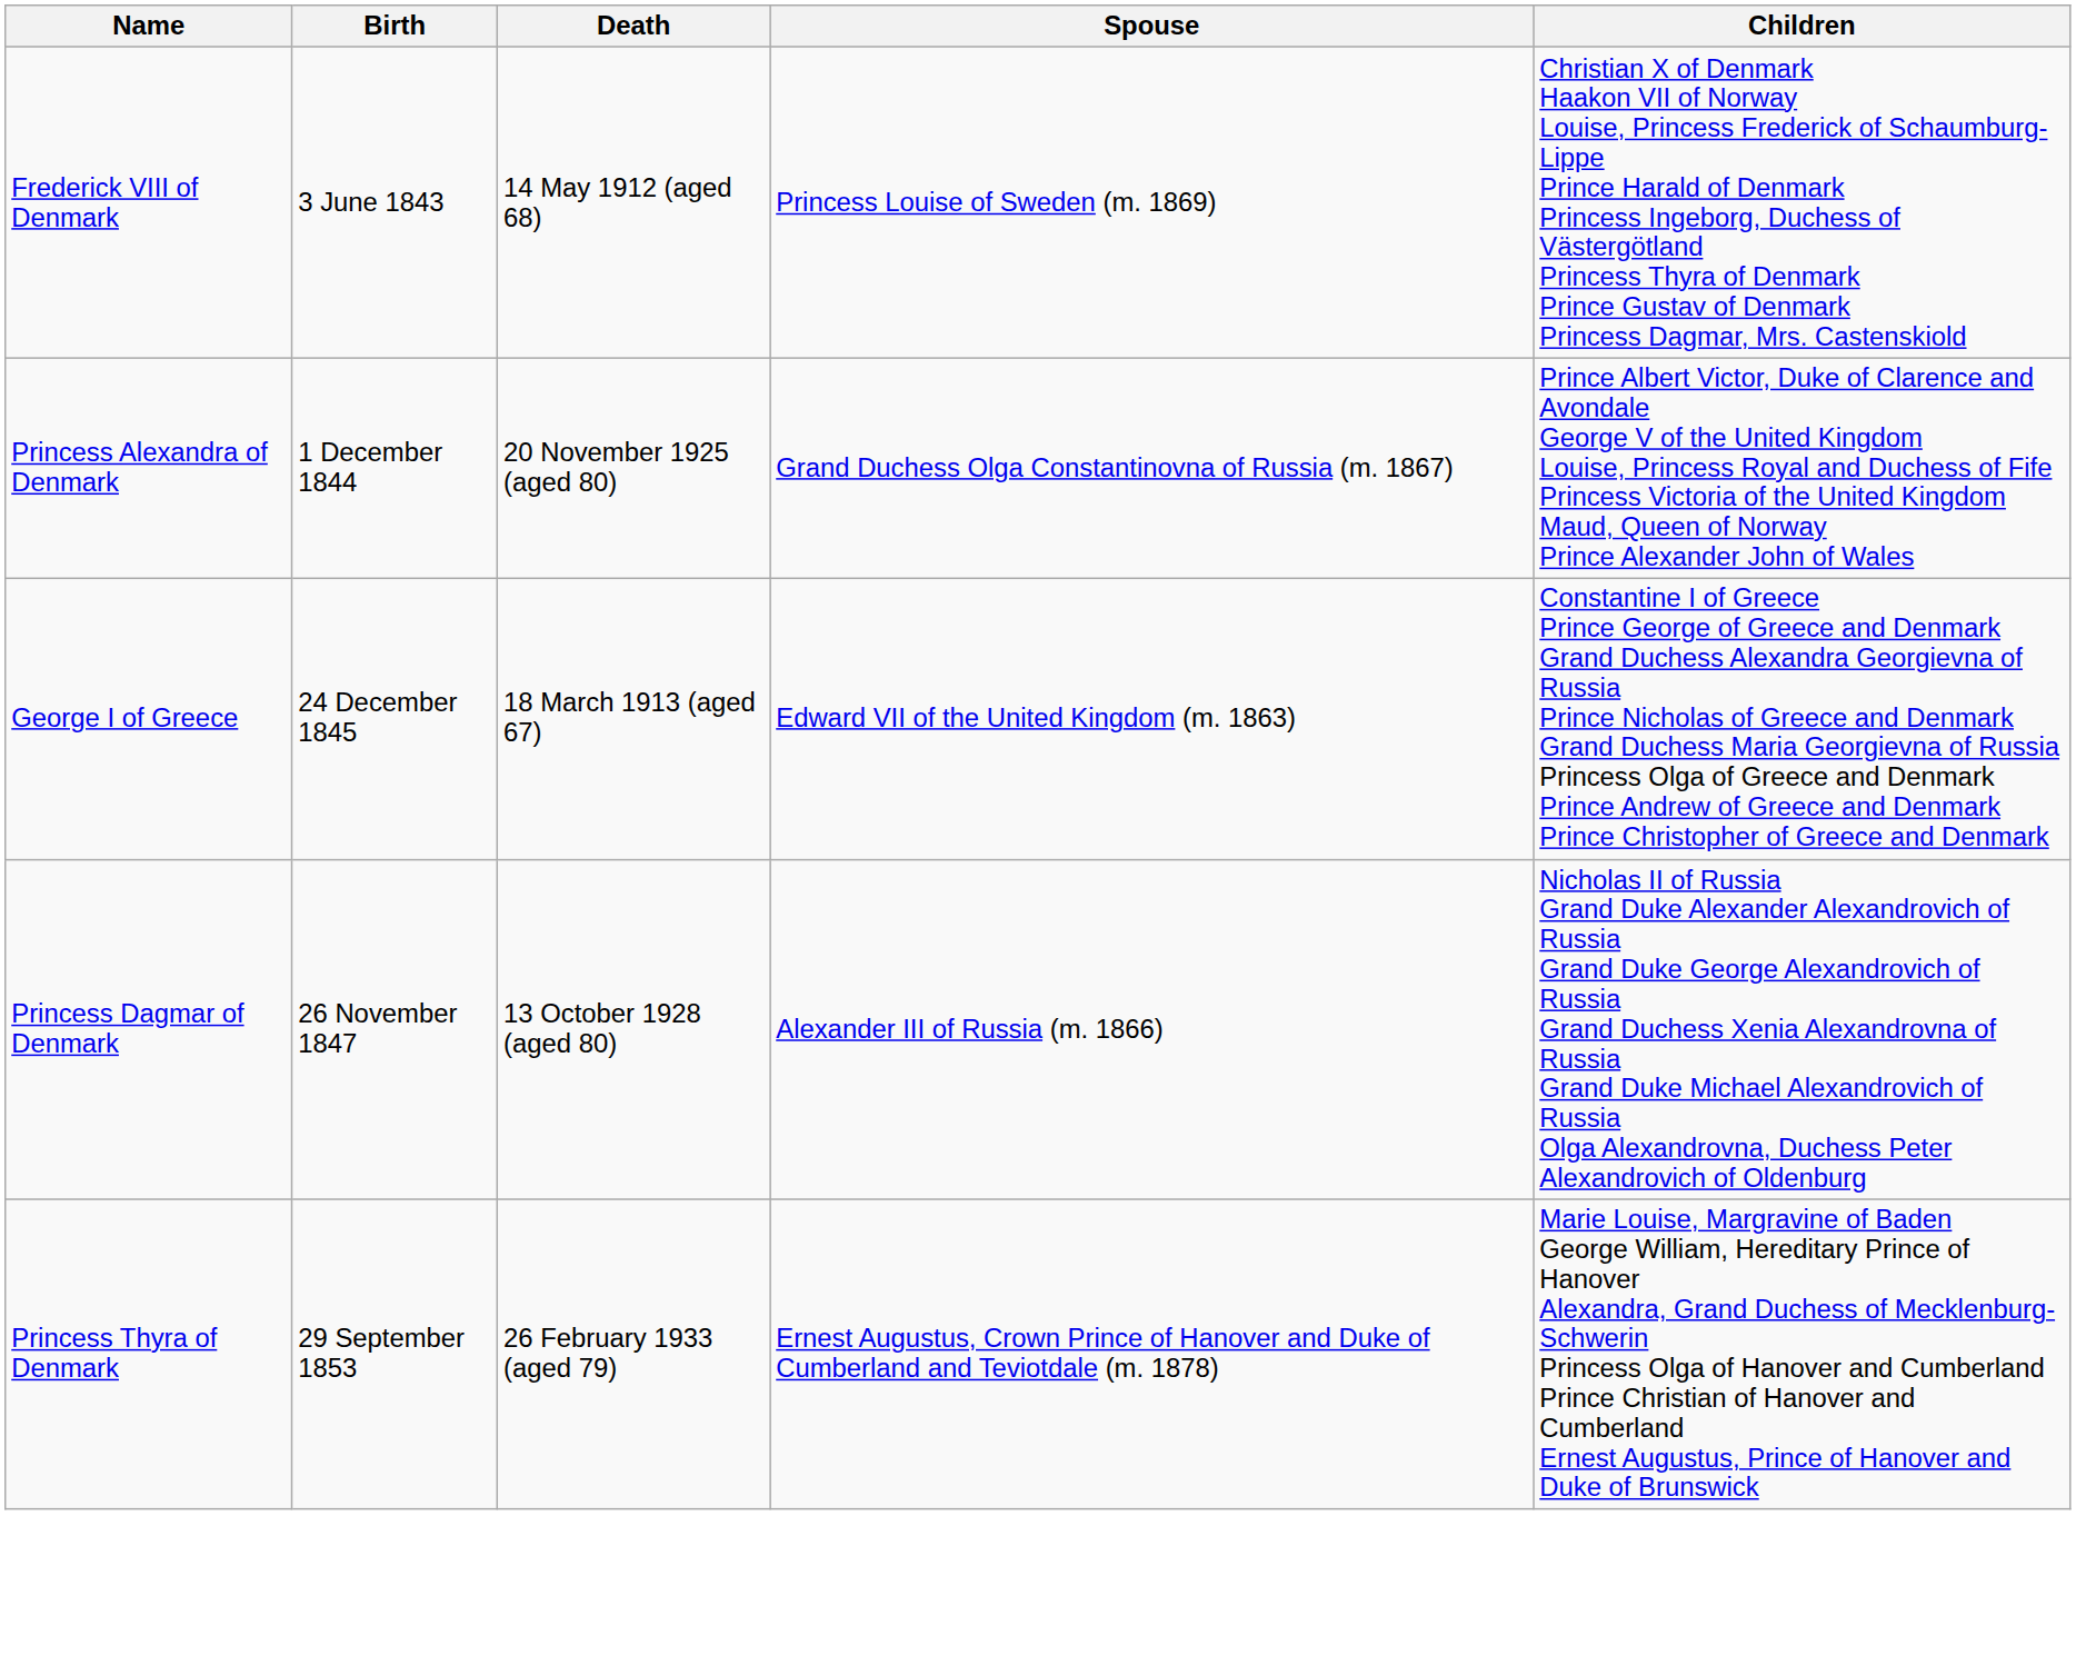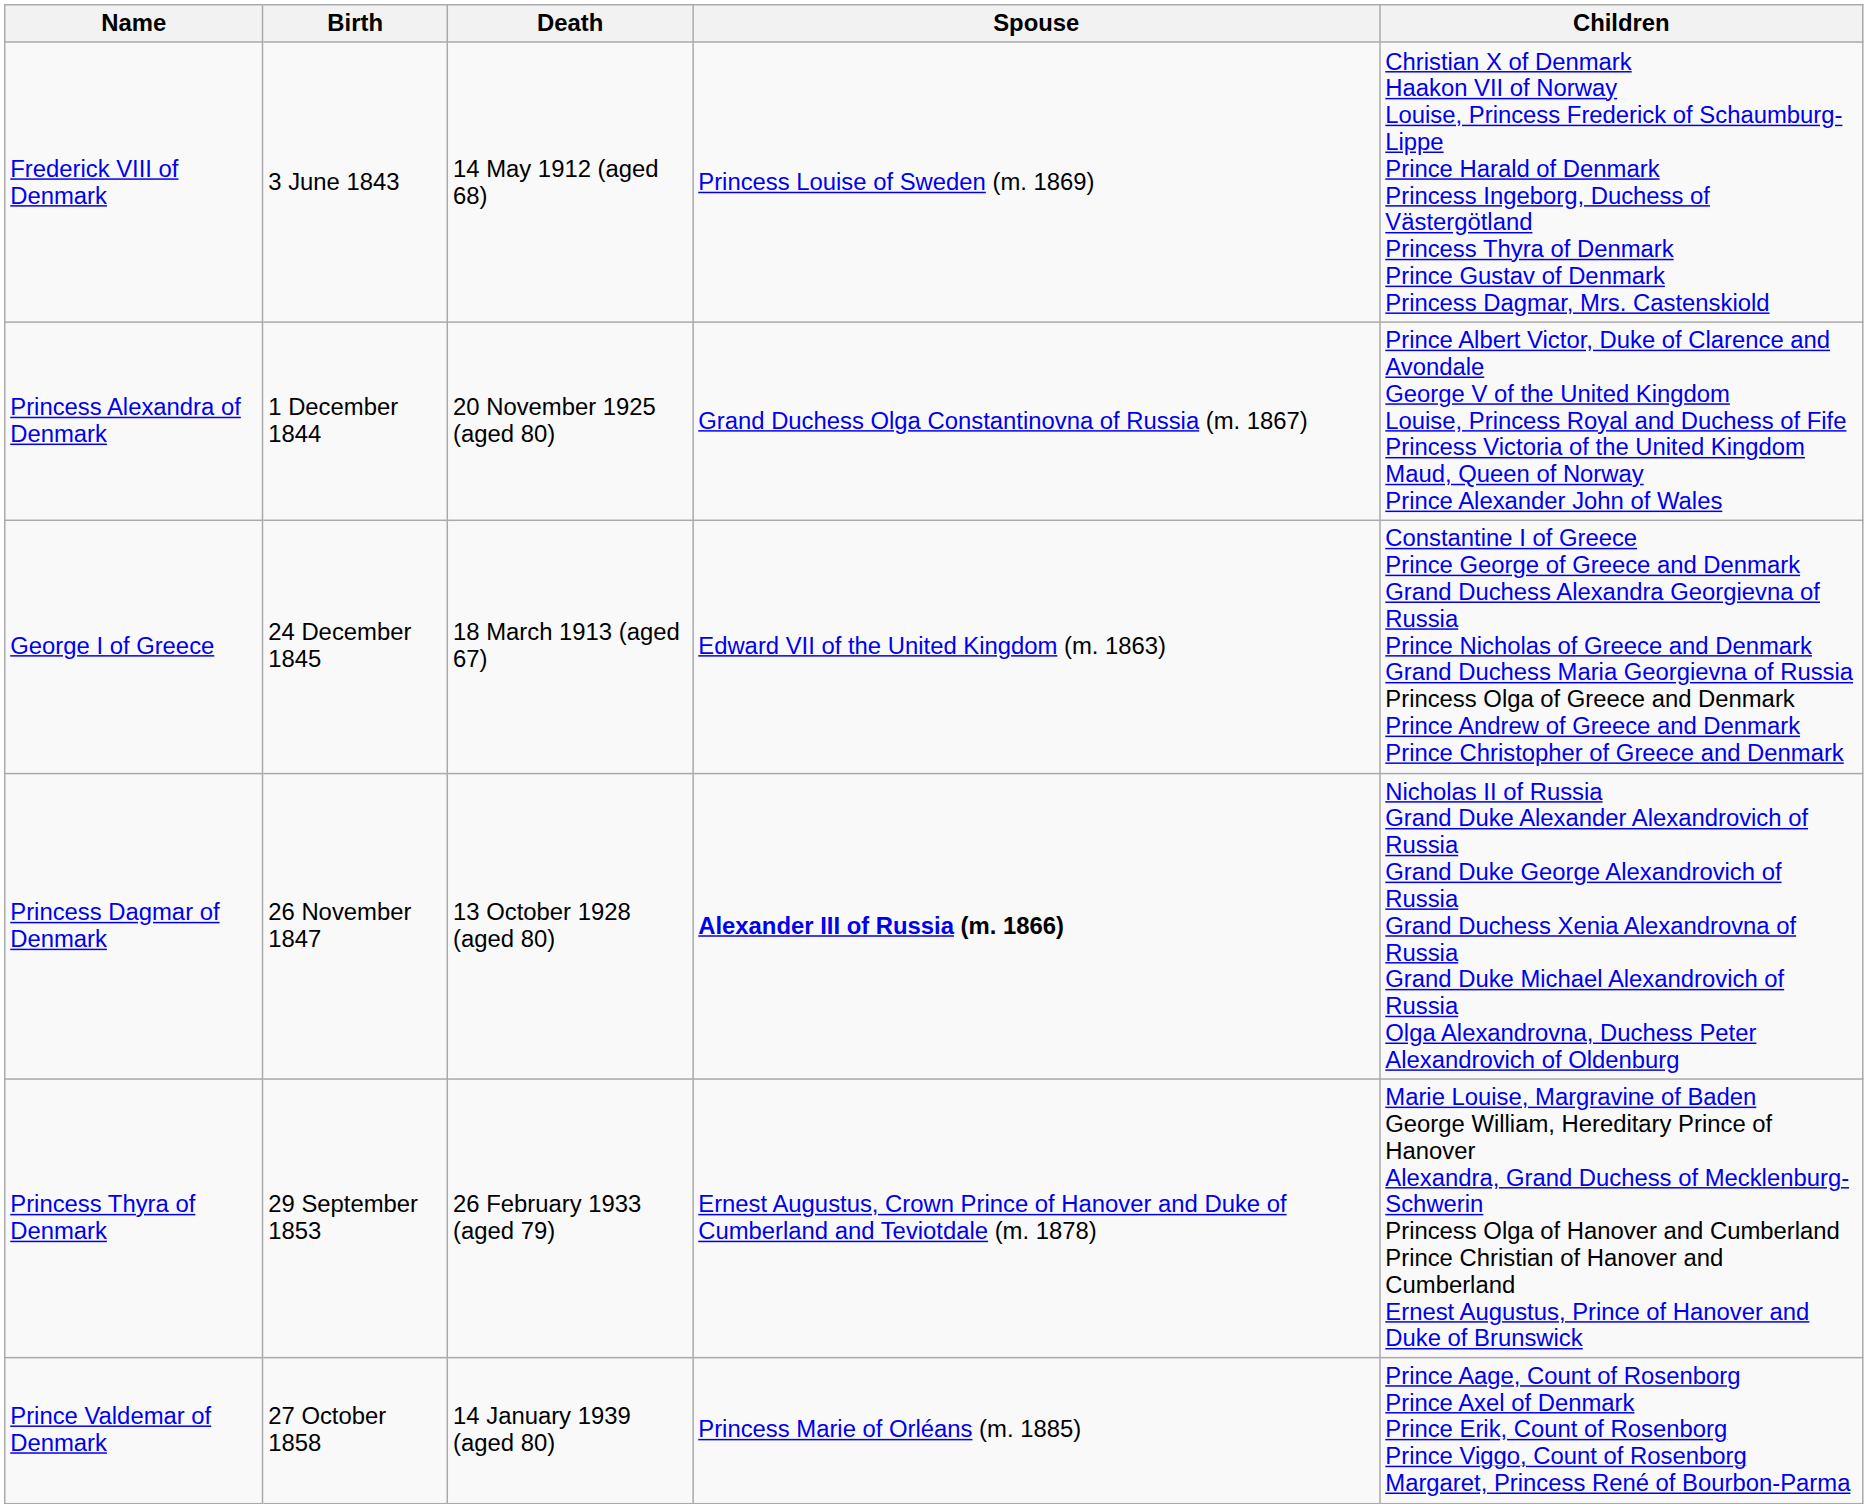Princess Dagmar of Denmark | Spouse: normal -> bold
+ row: Prince Valdemar of Denmark | 27 October 1858 | 14 January 1939 (aged 80) | Princess Marie of Orléans (m. 1885) | Prince Aage, Count of Rosenborg Prince Axel of Denmark Prince Erik, Count of Rosenborg Prince Viggo, Count of Rosenborg Margaret, Princess René of Bourbon-Parma
